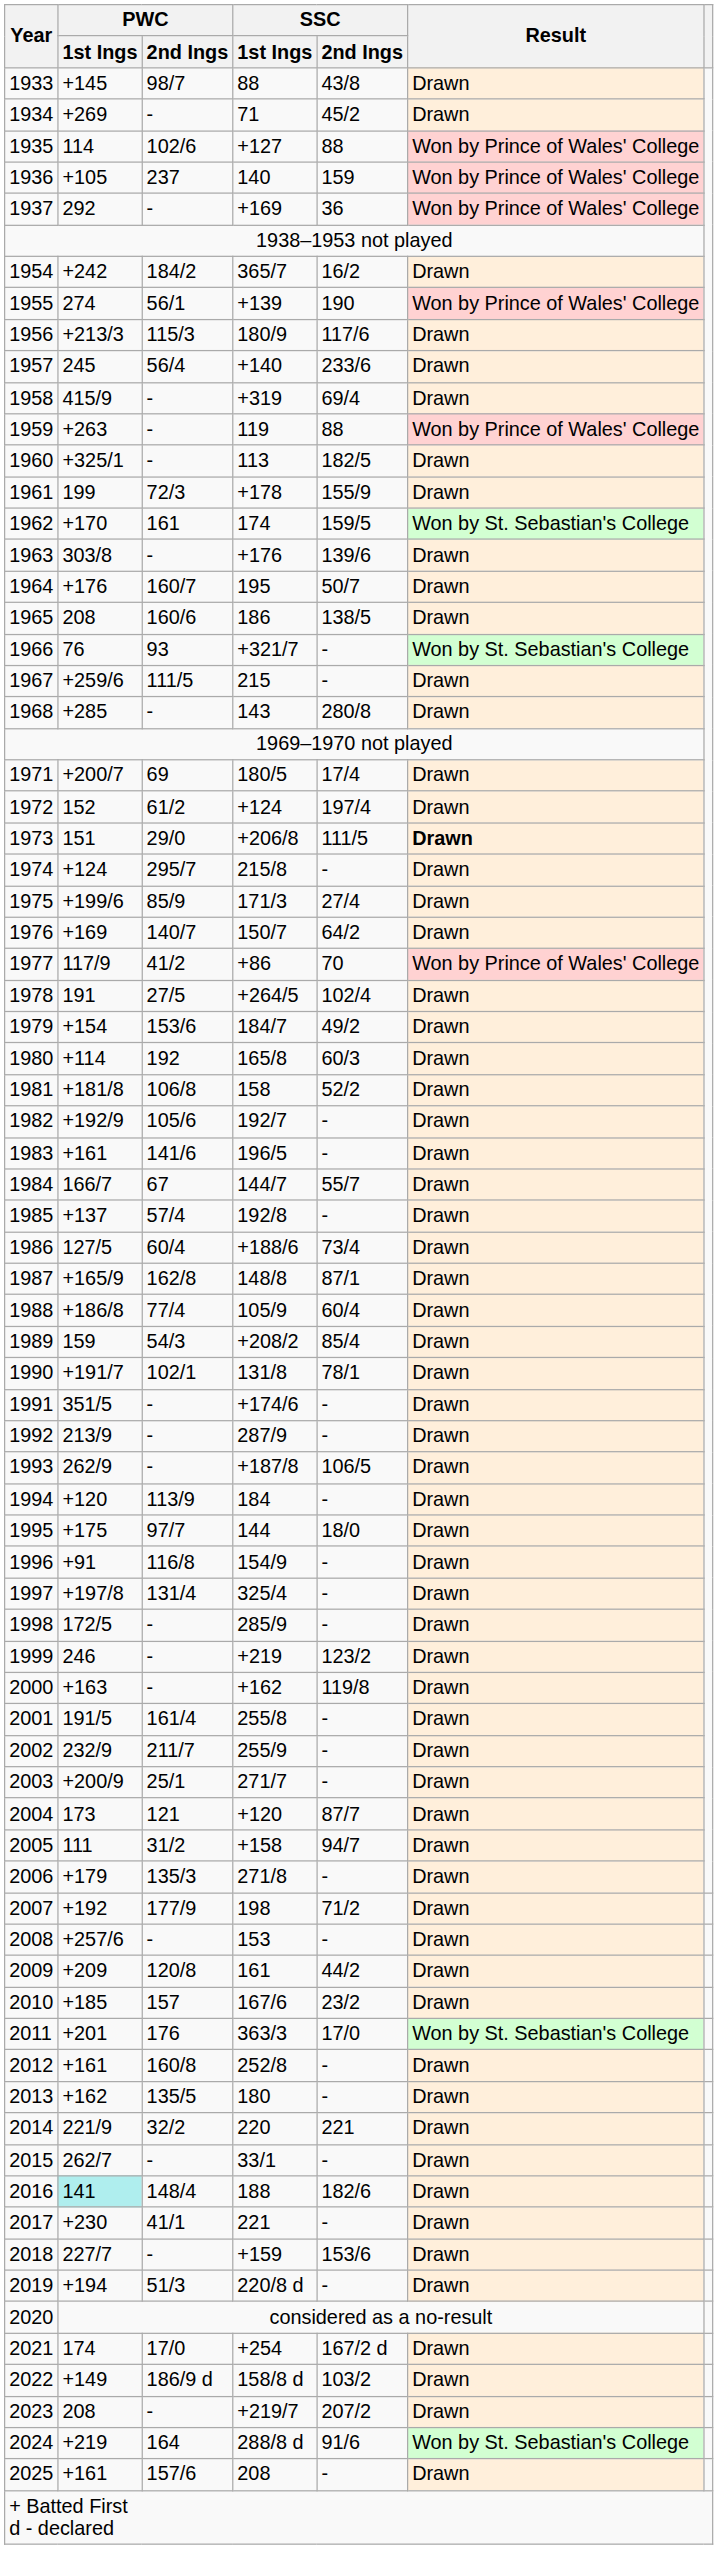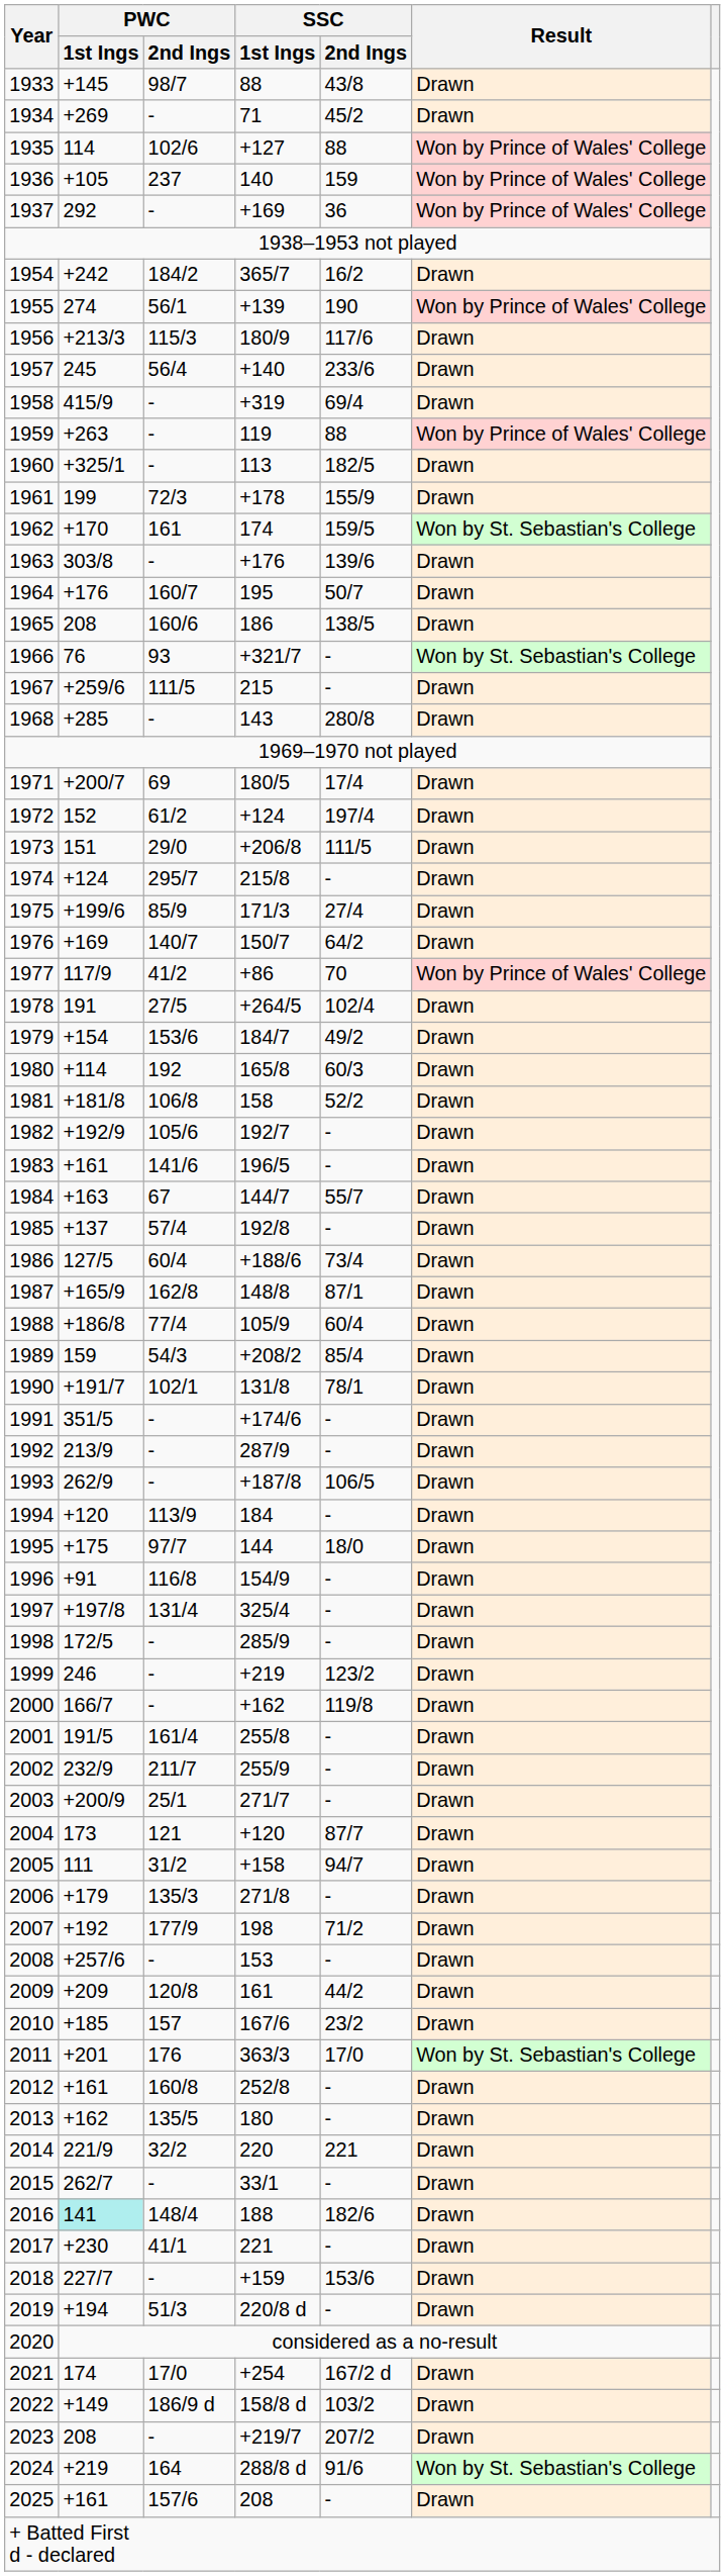1973 | Result: bold -> normal
1984 | PWC / 1st Ings: 166/7 -> +163
2000 | PWC / 1st Ings: +163 -> 166/7
